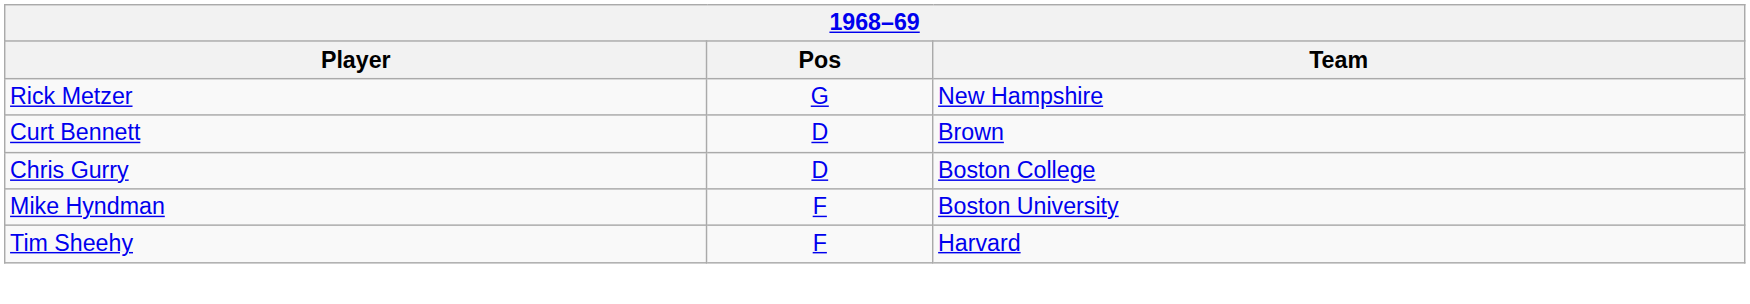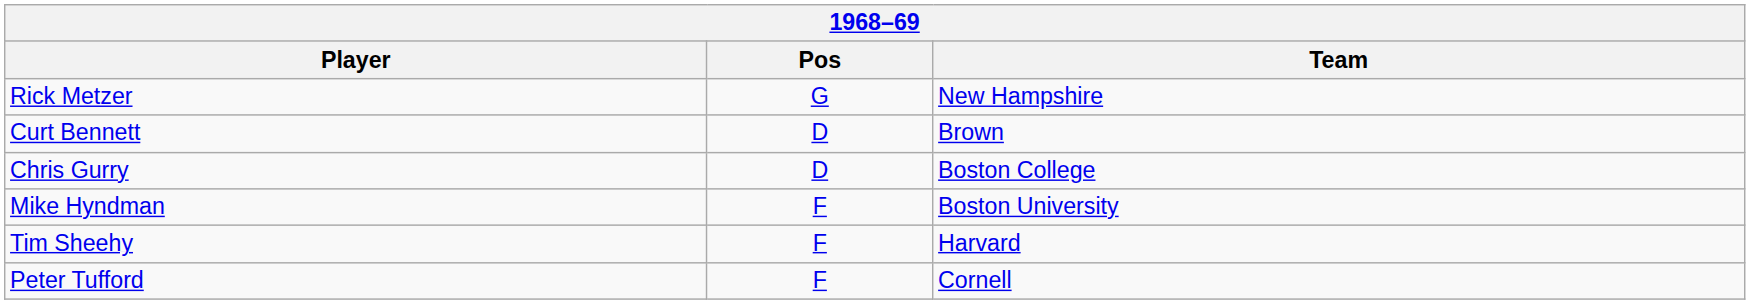+ row: Peter Tufford | F | Cornell
